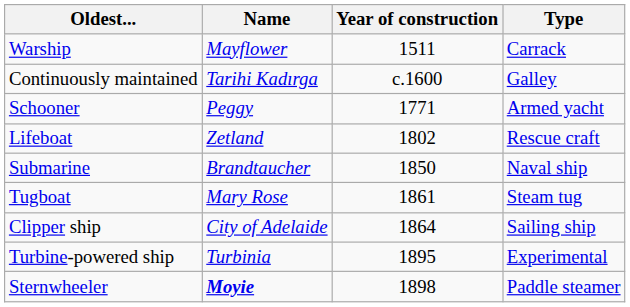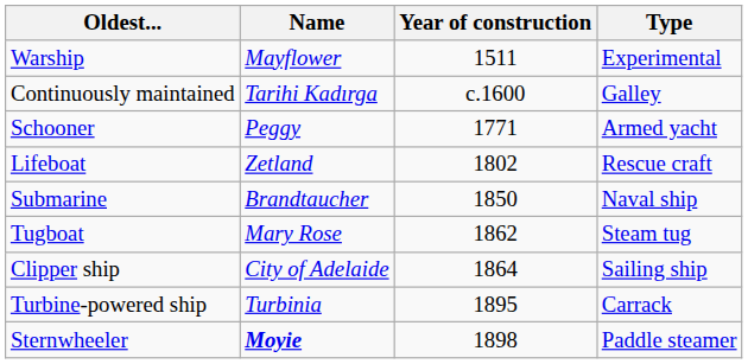Warship | Type: Carrack -> Experimental
Tugboat | Year of construction: 1861 -> 1862
Turbine-powered ship | Type: Experimental -> Carrack
